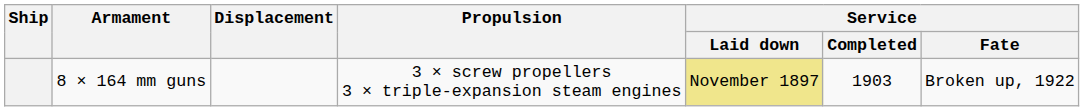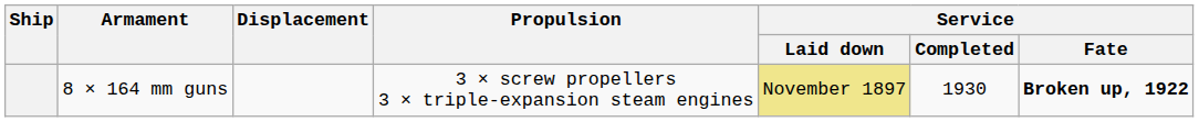8 × 164 mm guns | Service / Completed: 1903 -> 1930
8 × 164 mm guns | Service / Fate: normal -> bold
